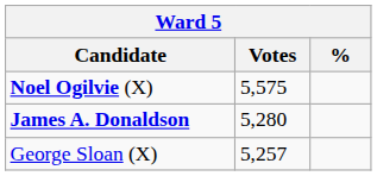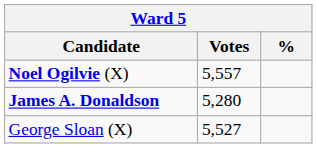Noel Ogilvie (X) | Votes: 5,575 -> 5,557
George Sloan (X) | Votes: 5,257 -> 5,527
